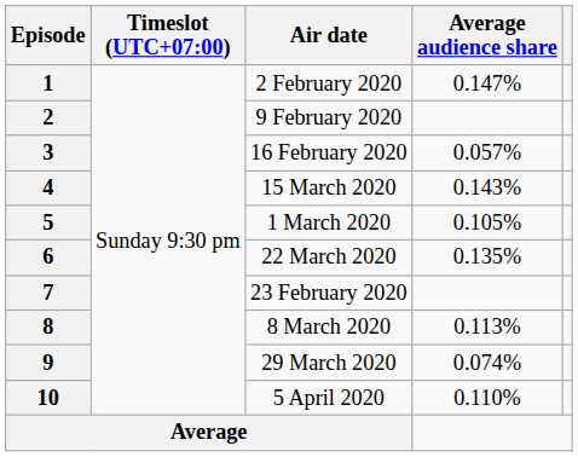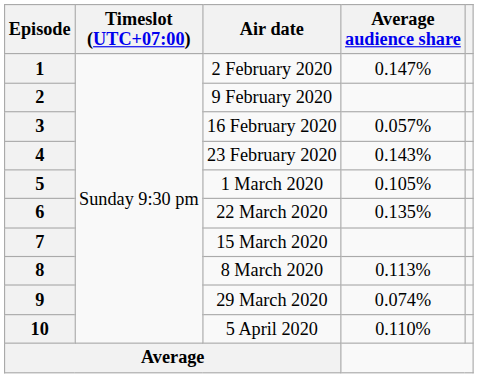4 | Air date: 15 March 2020 -> 23 February 2020
7 | Air date: 23 February 2020 -> 15 March 2020
